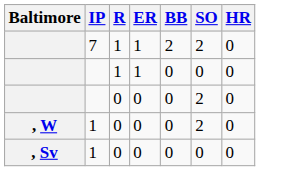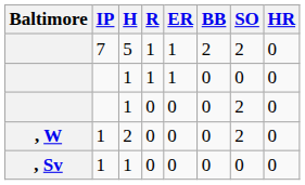+ column: H | 5 | 1 | 1 | 2 | 1
